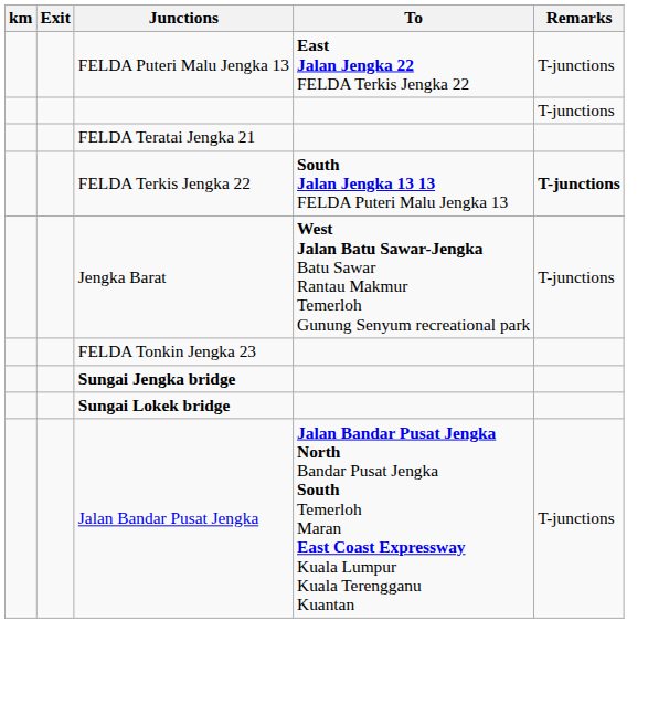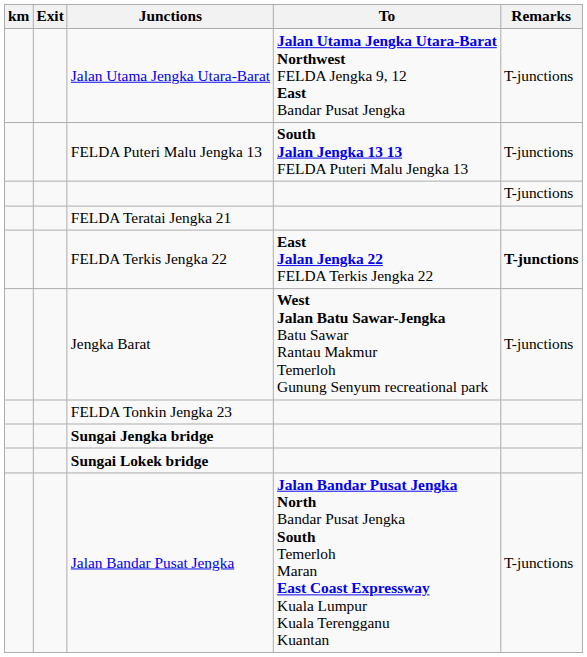+ row: Jalan Utama Jengka Utara-Barat | Jalan Utama Jengka Utara-Barat Northwest FELDA Jengka 9, 12 East Bandar Pusat Jengka | T-junctions
FELDA Puteri Malu Jengka 13 | To: East Jalan Jengka 22 FELDA Terkis Jengka 22 -> South Jalan Jengka 13 13 FELDA Puteri Malu Jengka 13
FELDA Terkis Jengka 22 | To: South Jalan Jengka 13 13 FELDA Puteri Malu Jengka 13 -> East Jalan Jengka 22 FELDA Terkis Jengka 22
